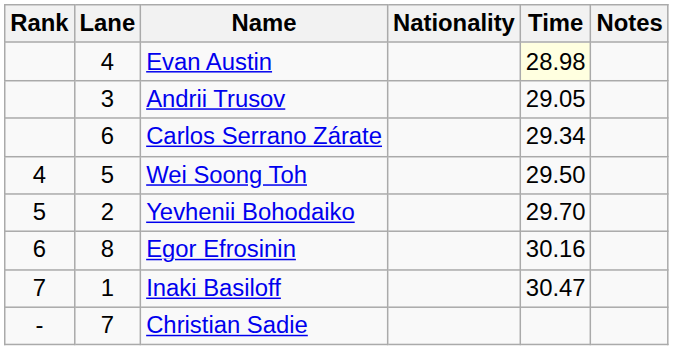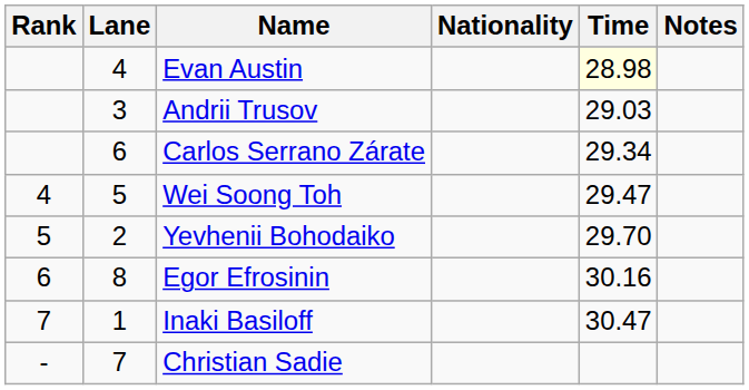Andrii Trusov | Time: 29.05 -> 29.03
Wei Soong Toh | Time: 29.50 -> 29.47
